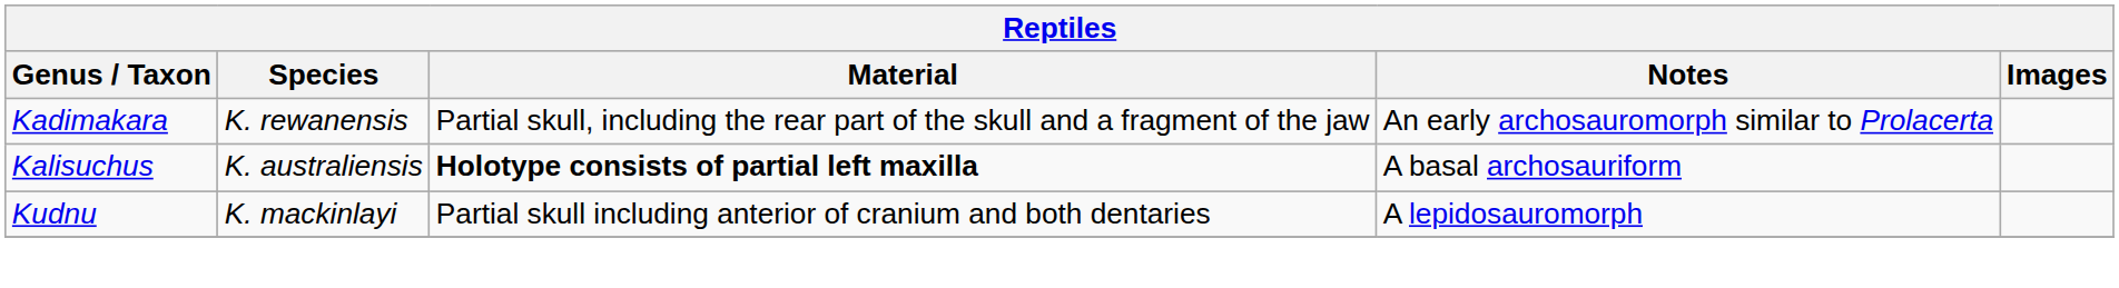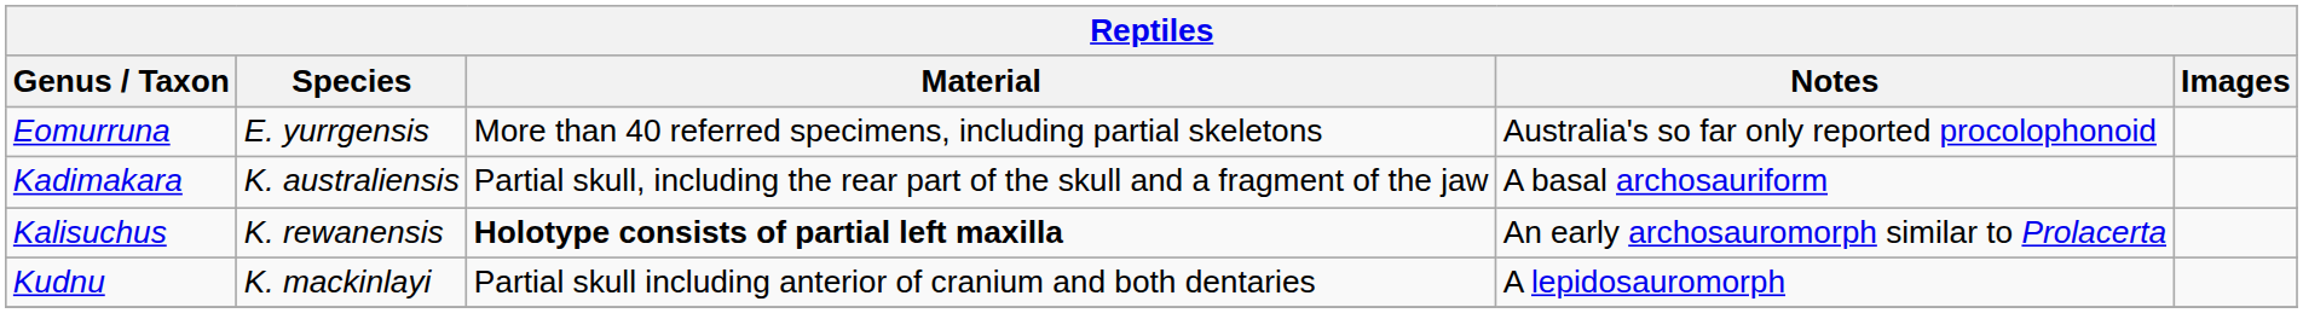+ row: Eomurruna | E. yurrgensis | More than 40 referred specimens, including partial skeletons | Australia's so far only reported procolophonoid
Kadimakara | Species: K. rewanensis -> K. australiensis
Kadimakara | Notes: An early archosauromorph similar to Prolacerta -> A basal archosauriform
Kalisuchus | Species: K. australiensis -> K. rewanensis
Kalisuchus | Notes: A basal archosauriform -> An early archosauromorph similar to Prolacerta
